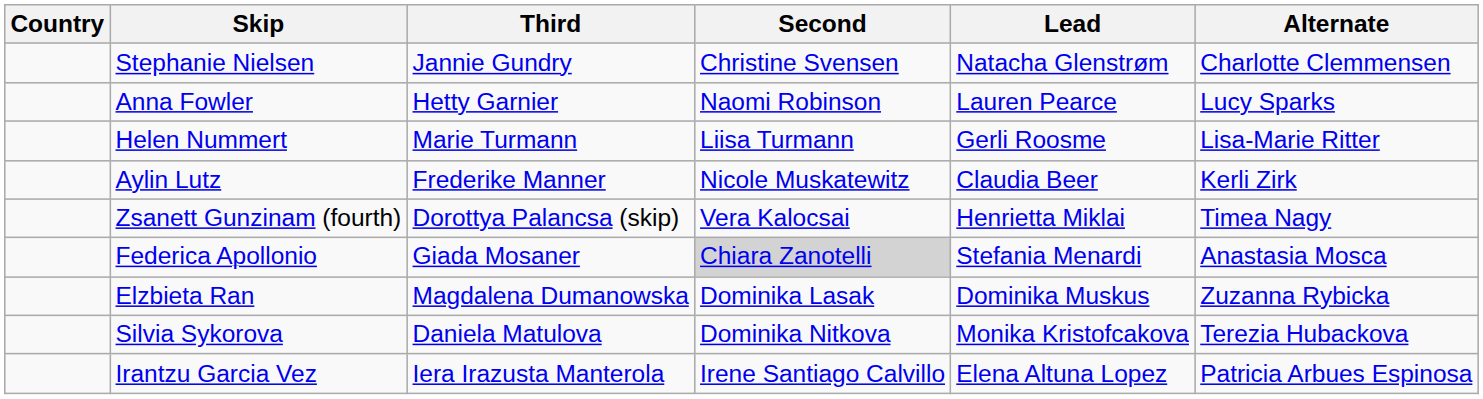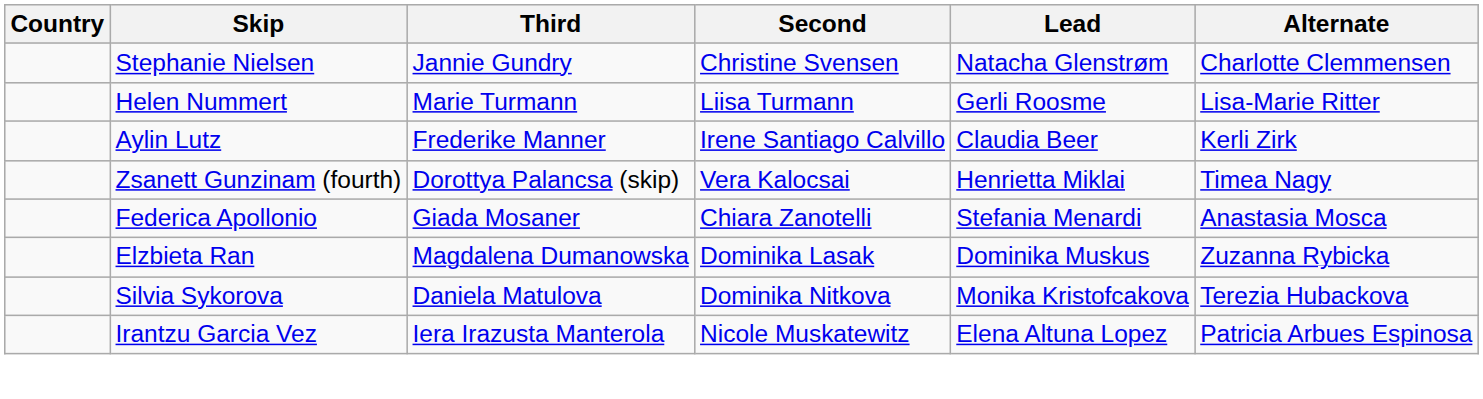- row: Anna Fowler | Hetty Garnier | Naomi Robinson | Lauren Pearce | Lucy Sparks
Aylin Lutz | Second: Nicole Muskatewitz -> Irene Santiago Calvillo
Federica Apollonio | Second: lightgrey background -> no background
Irantzu Garcia Vez | Second: Irene Santiago Calvillo -> Nicole Muskatewitz
